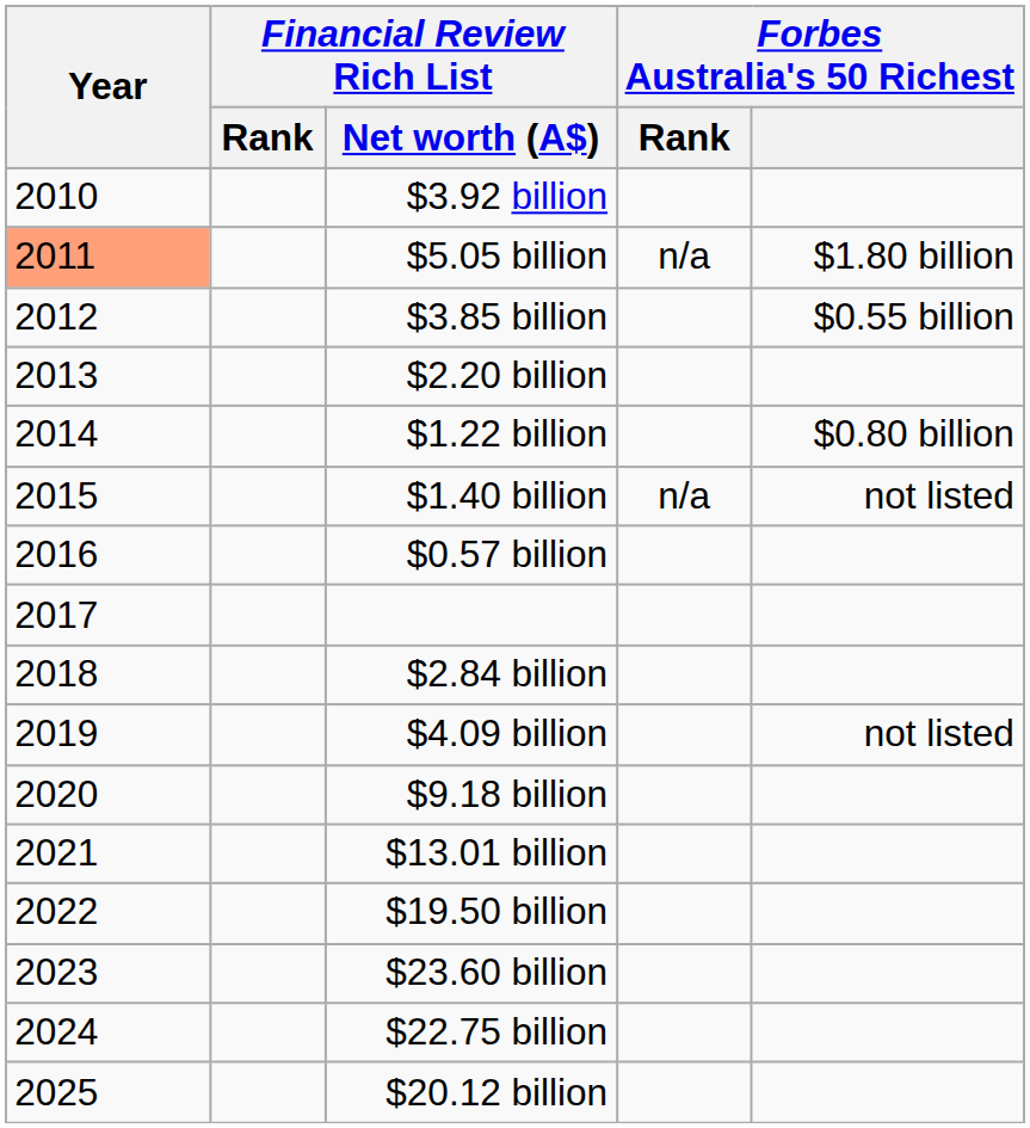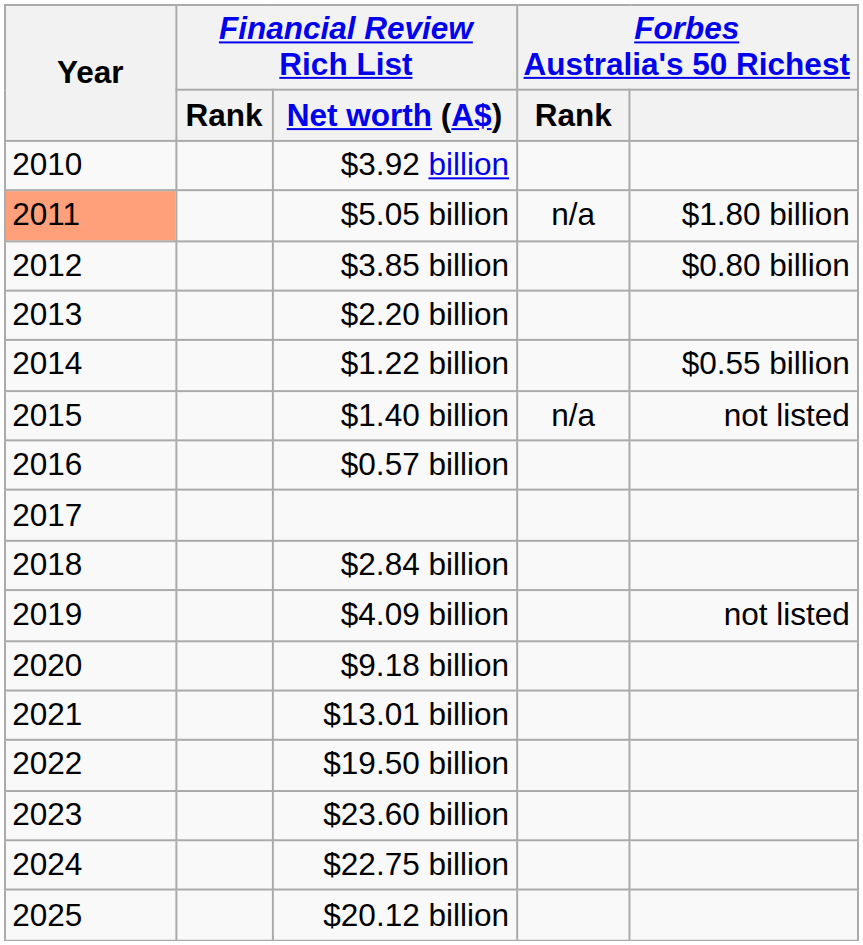$3.85 billion | Forbes Australia's 50 Richest: $0.55 billion -> $0.80 billion
$1.22 billion | Forbes Australia's 50 Richest: $0.80 billion -> $0.55 billion
